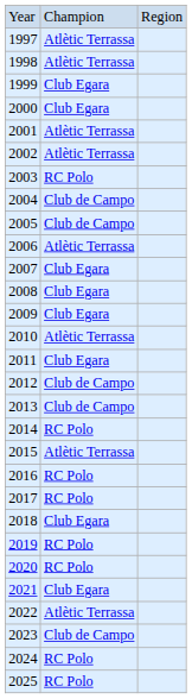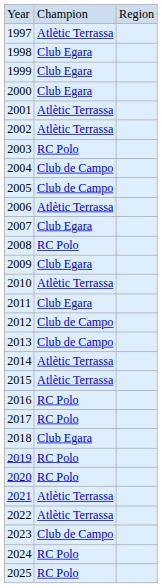1998 | column 2: Atlètic Terrassa -> Club Egara
2008 | column 2: Club Egara -> RC Polo
2014 | column 2: RC Polo -> Atlètic Terrassa
2021 | column 2: Club Egara -> Atlètic Terrassa
